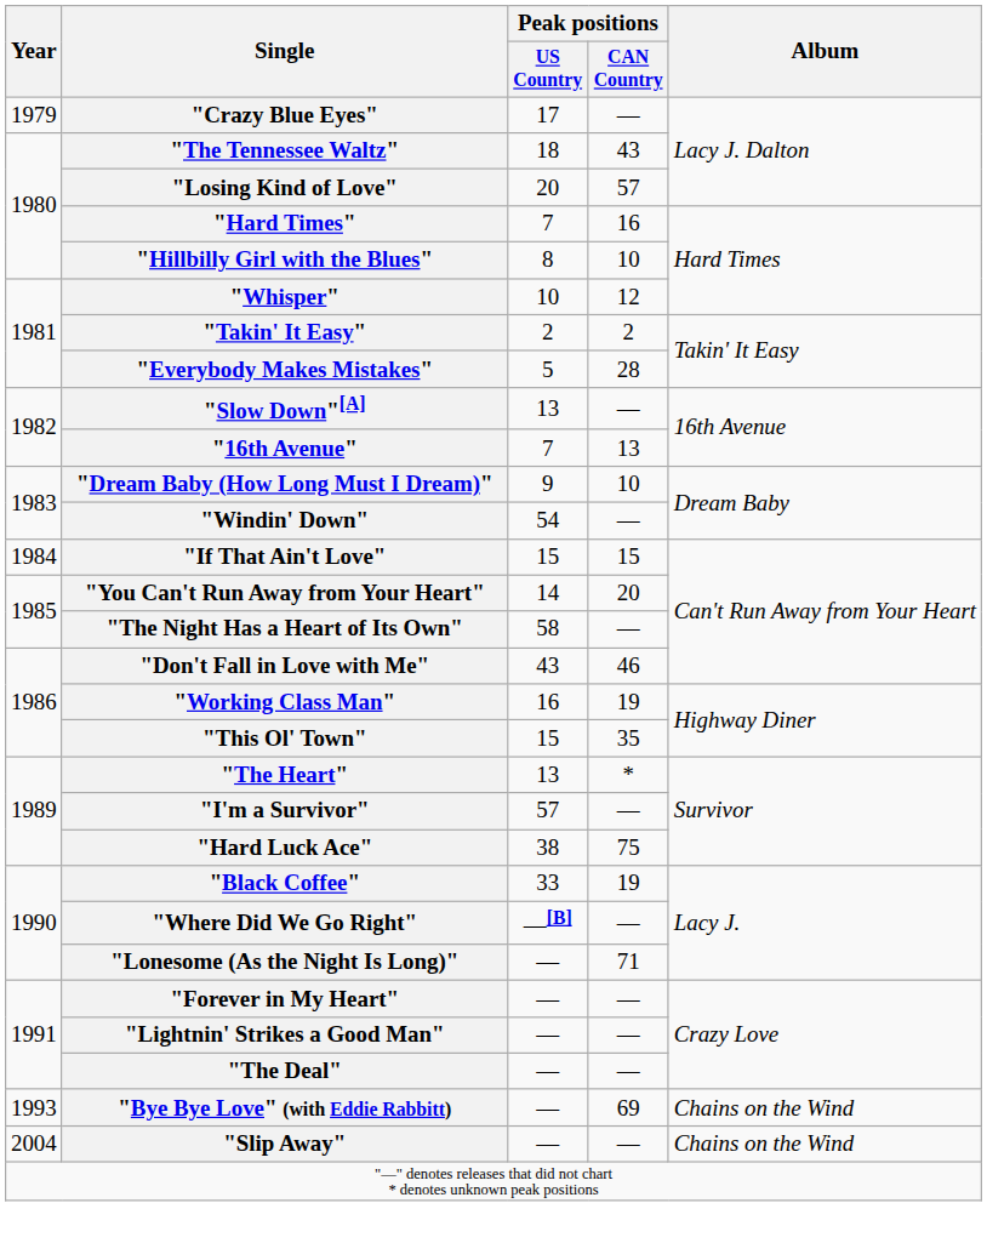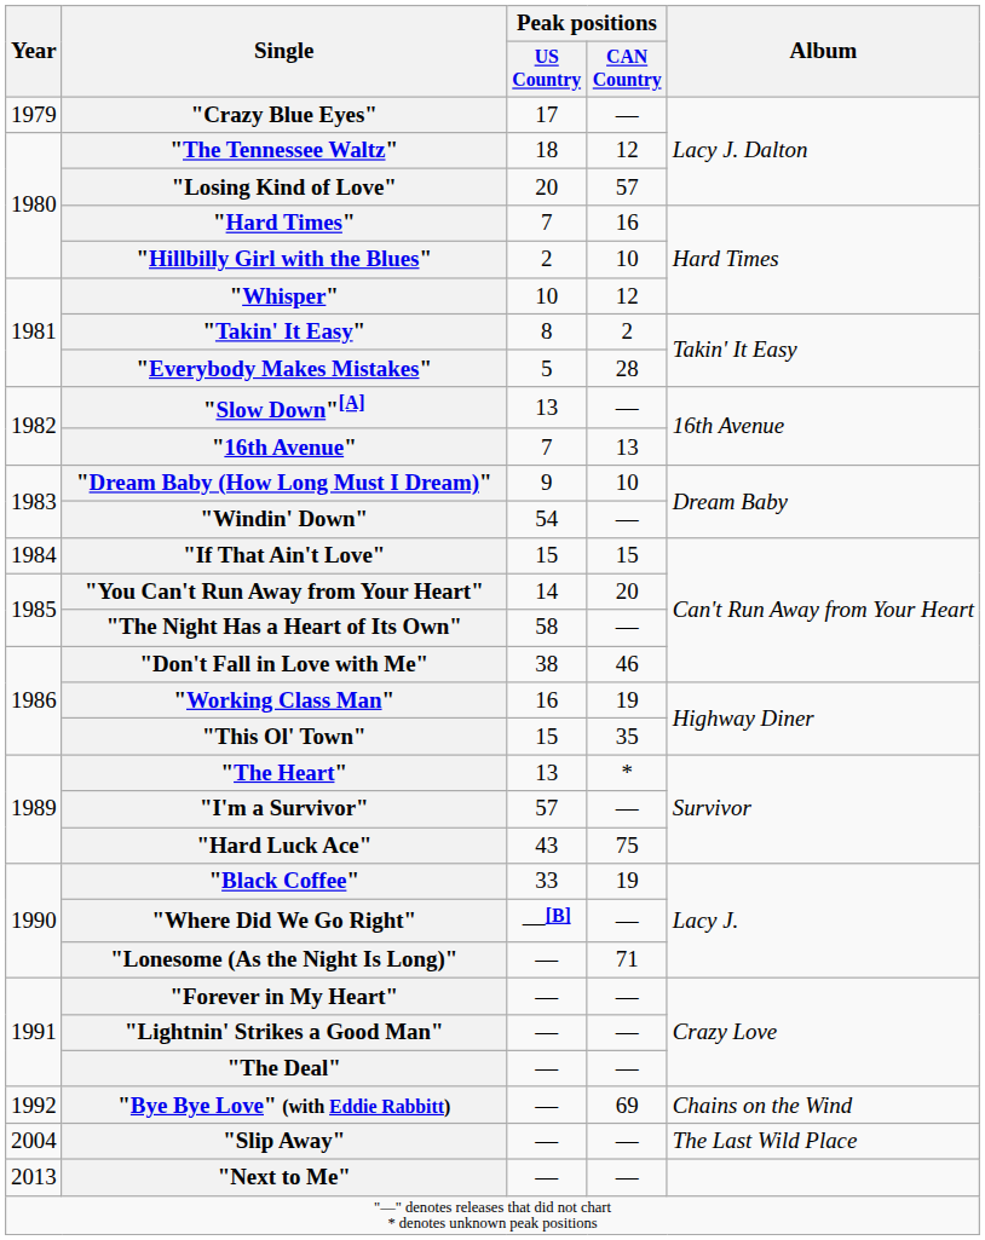"The Tennessee Waltz" | Peak positions / CAN Country: 43 -> 12
"Hillbilly Girl with the Blues" | Peak positions / US Country: 8 -> 2
"Takin' It Easy" | Peak positions / US Country: 2 -> 8
"Don't Fall in Love with Me" | Peak positions / US Country: 43 -> 38
"Hard Luck Ace" | Peak positions / US Country: 38 -> 43
"Bye Bye Love" (with Eddie Rabbitt) | Year: 1993 -> 1992
"Slip Away" | Album: Chains on the Wind -> The Last Wild Place
+ row: 2013 | "Next to Me" | — | —
